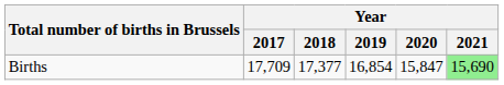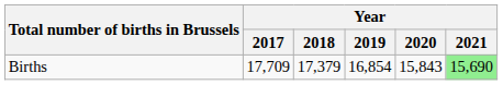Births | Year / 2018: 17,377 -> 17,379
Births | Year / 2020: 15,847 -> 15,843
